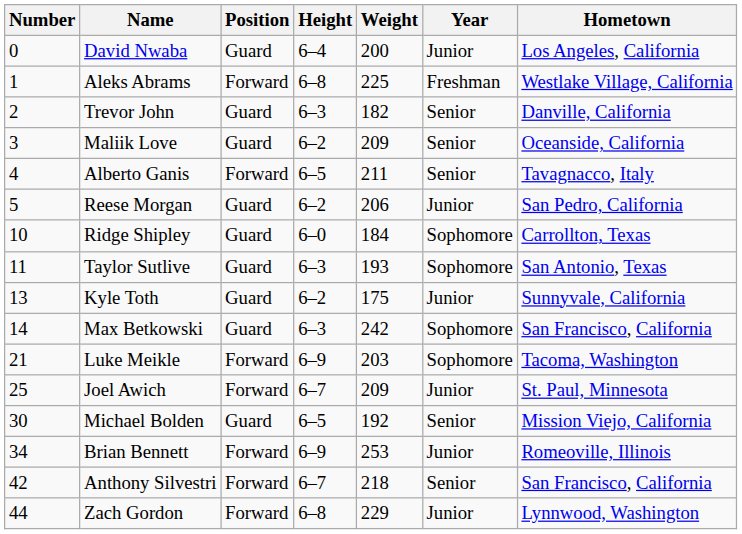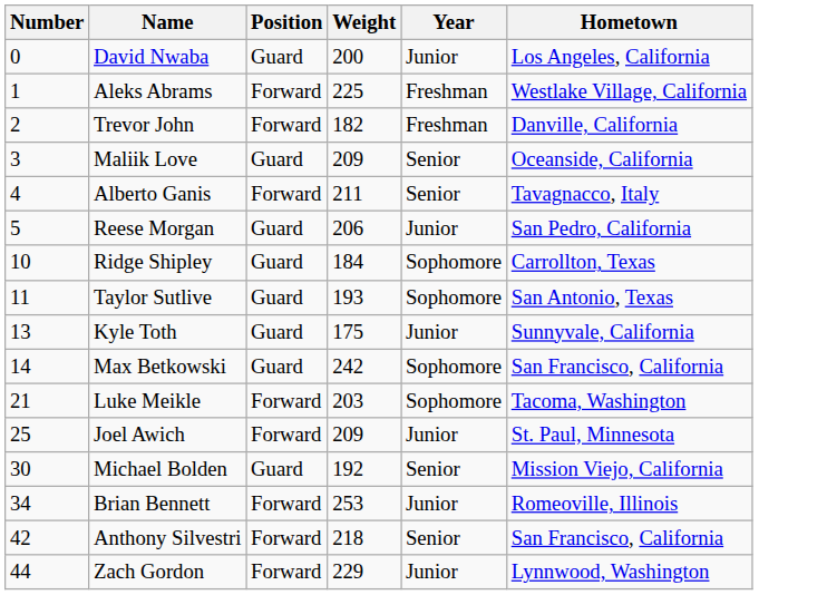- column: Height | 6–4 | 6–8 | 6–3 | 6–2 | 6–5 | 6–2 | 6–0 | 6–3 | 6–2 | 6–3 | 6–9 | 6–7 | 6–5 | 6–9 | 6–7 | 6–8
Trevor John | Position: Guard -> Forward
Trevor John | Year: Senior -> Freshman
